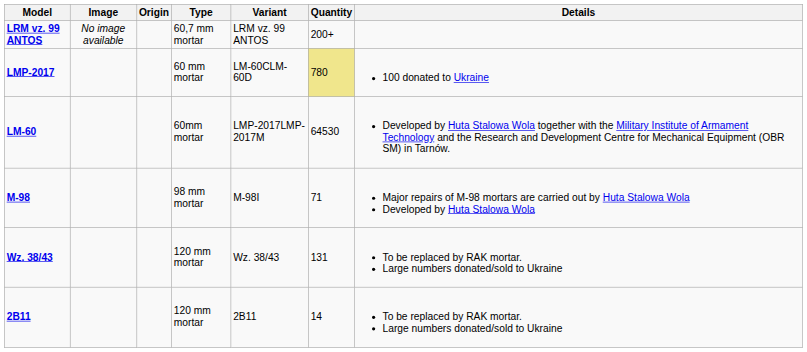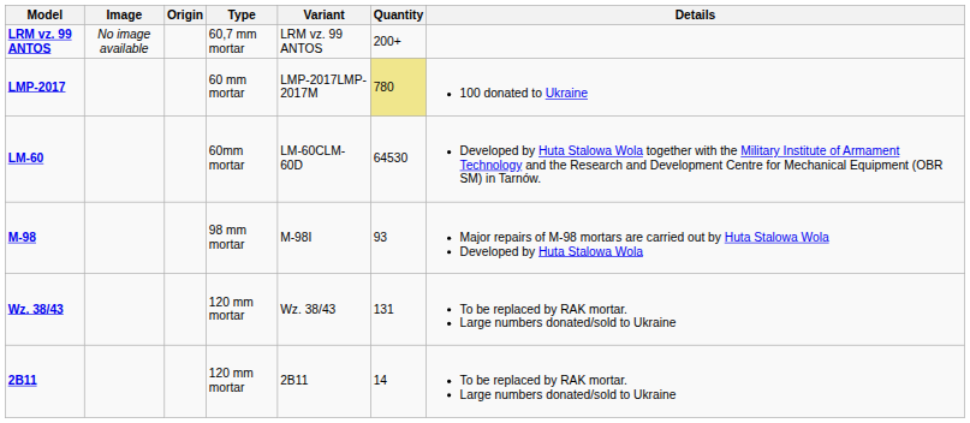LMP-2017 | Variant: LM-60CLM-60D -> LMP-2017LMP-2017M
LM-60 | Variant: LMP-2017LMP-2017M -> LM-60CLM-60D
M-98 | Quantity: 71 -> 93
